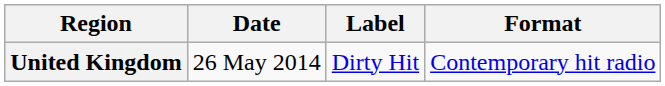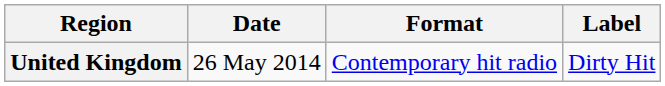columns swapped: Format <-> Label
